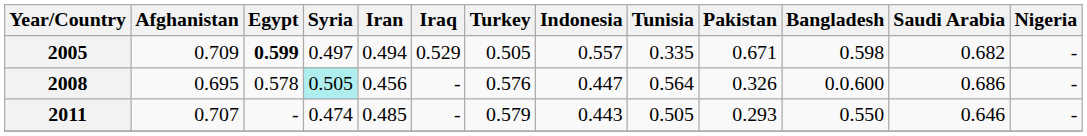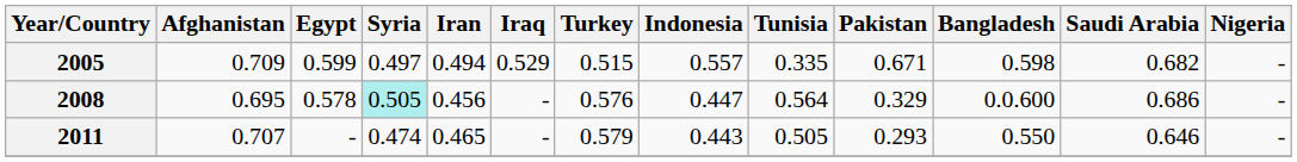2005 | Egypt: bold -> normal
2005 | Turkey: 0.505 -> 0.515
2008 | Pakistan: 0.326 -> 0.329
2011 | Iran: 0.485 -> 0.465
